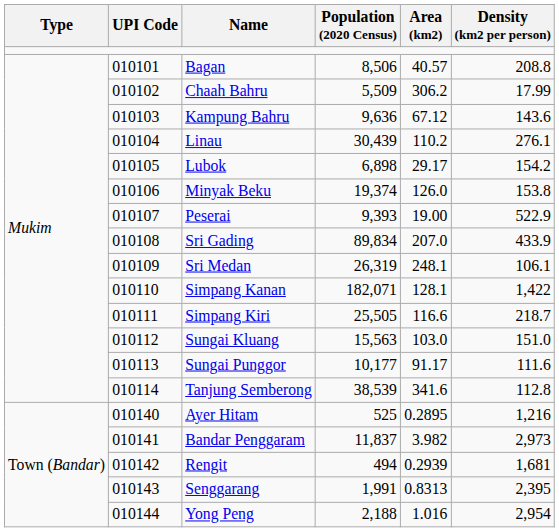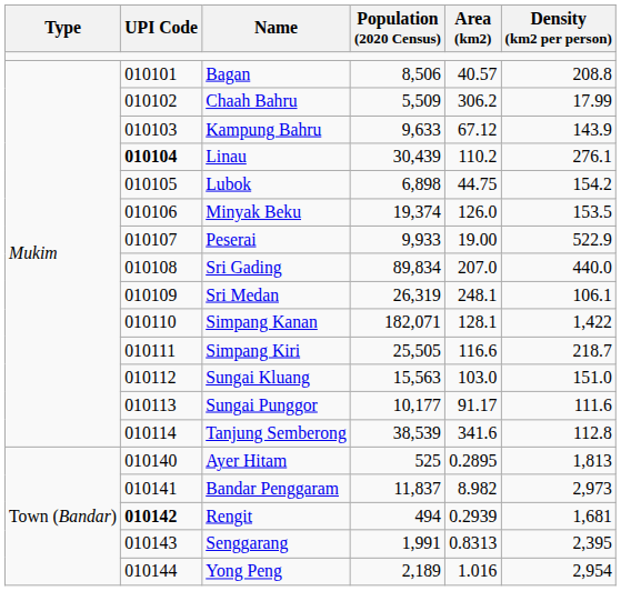Kampung Bahru | Population (2020 Census): 9,636 -> 9,633
Kampung Bahru | Density (km2 per person): 143.6 -> 143.9
Linau | UPI Code: normal -> bold
Lubok | Area (km2): 29.17 -> 44.75
Minyak Beku | Density (km2 per person): 153.8 -> 153.5
Peserai | Population (2020 Census): 9,393 -> 9,933
Sri Gading | Density (km2 per person): 433.9 -> 440.0
Ayer Hitam | Density (km2 per person): 1,216 -> 1,813
Bandar Penggaram | Area (km2): 3.982 -> 8.982
Rengit | UPI Code: normal -> bold
Yong Peng | Population (2020 Census): 2,188 -> 2,189
